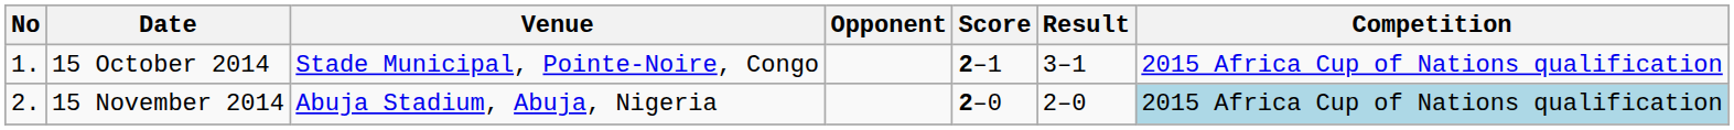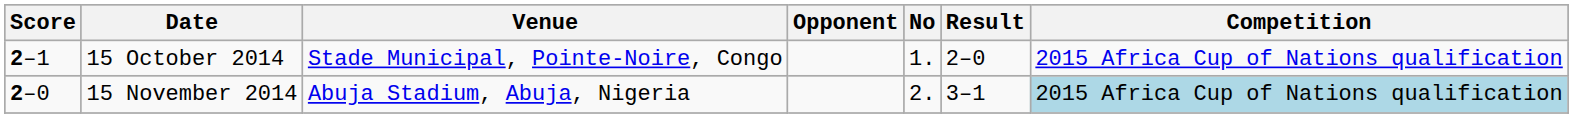columns swapped: No <-> Score
15 October 2014 | Result: 3–1 -> 2–0
15 November 2014 | Result: 2–0 -> 3–1
